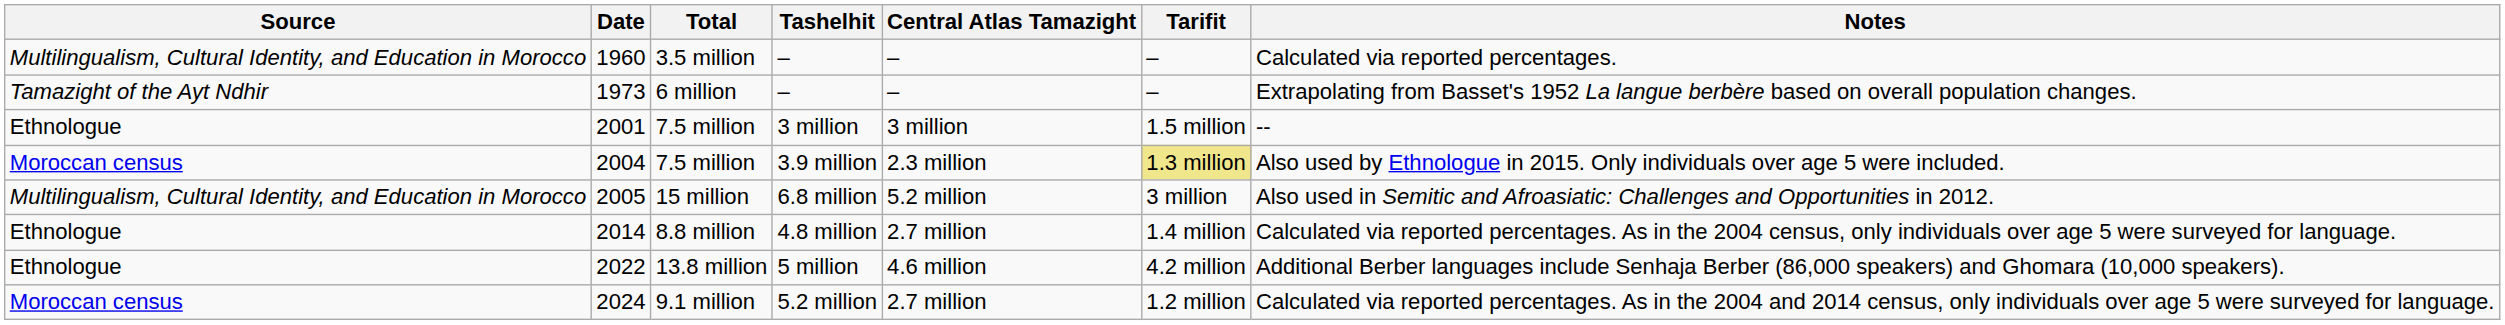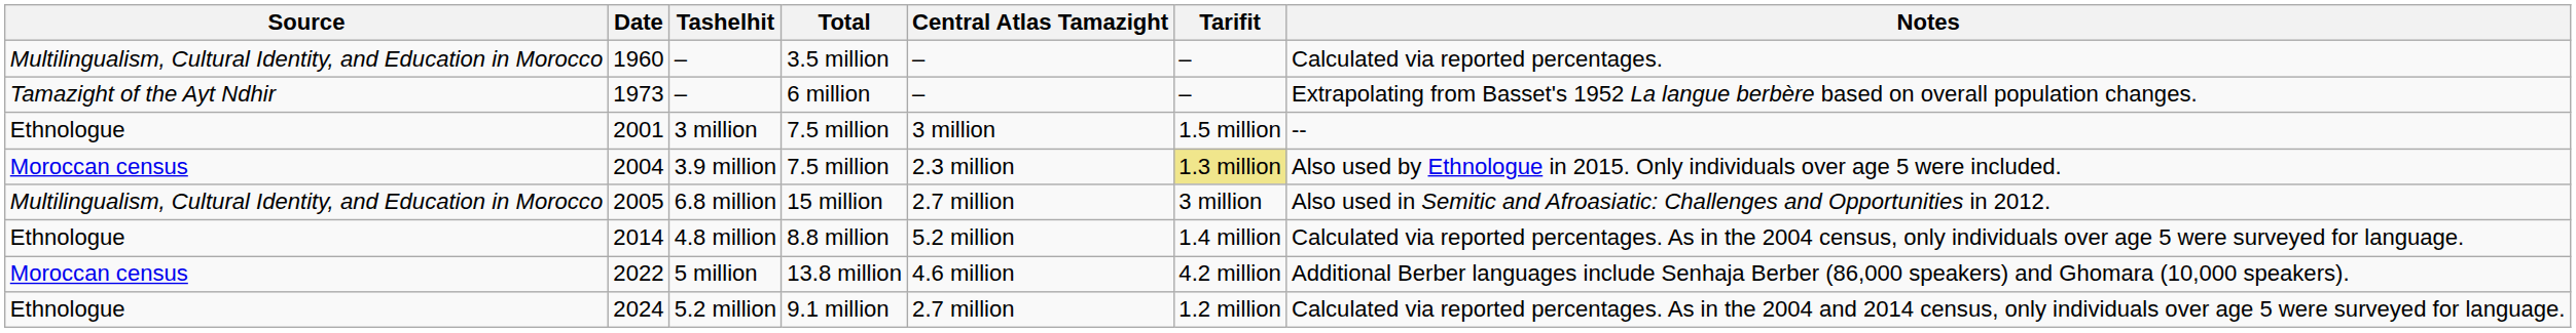columns swapped: Total <-> Tashelhit
2005 | Central Atlas Tamazight: 5.2 million -> 2.7 million
2014 | Central Atlas Tamazight: 2.7 million -> 5.2 million
2022 | Source: Ethnologue -> Moroccan census
2024 | Source: Moroccan census -> Ethnologue
